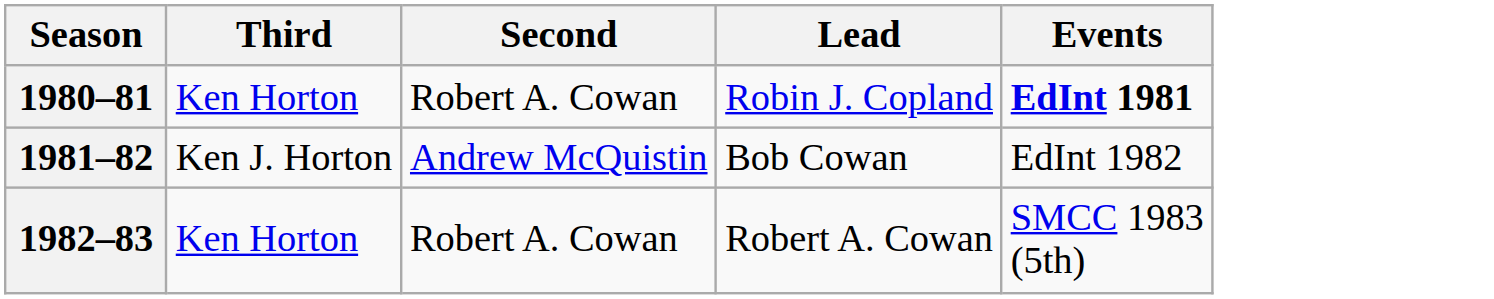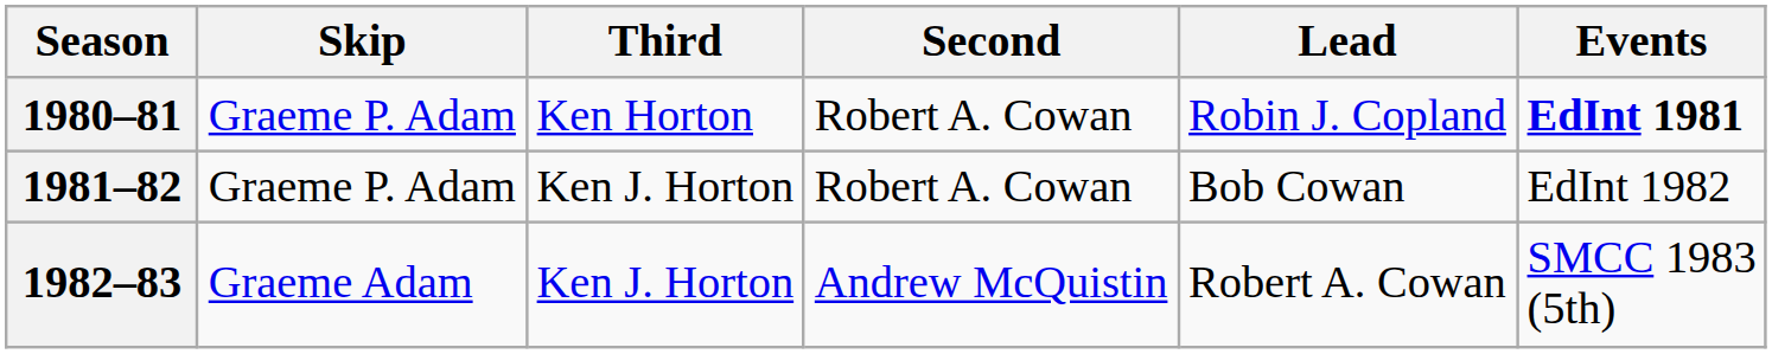+ column: Skip | Graeme P. Adam | Graeme P. Adam | Graeme Adam
1981–82 | Second: Andrew McQuistin -> Robert A. Cowan
1982–83 | Third: Ken Horton -> Ken J. Horton
1982–83 | Second: Robert A. Cowan -> Andrew McQuistin
